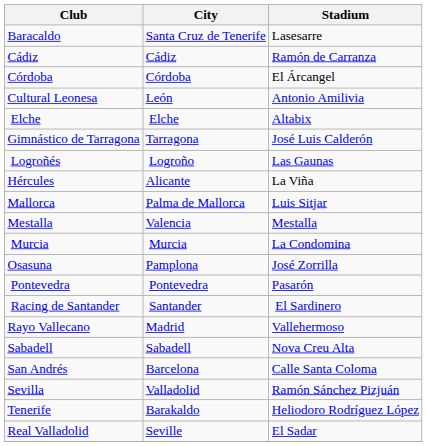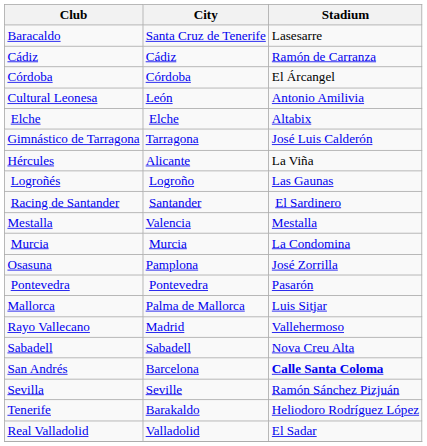rows swapped: Hércules <-> Logroñés
rows swapped: Mallorca <-> Racing de Santander
San Andrés | Stadium: normal -> bold
Sevilla | City: Valladolid -> Seville
Real Valladolid | City: Seville -> Valladolid
